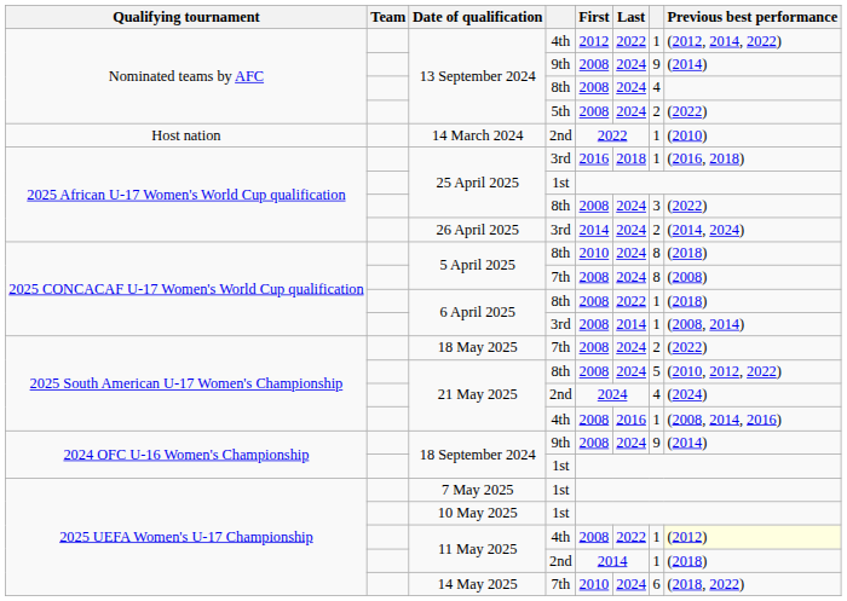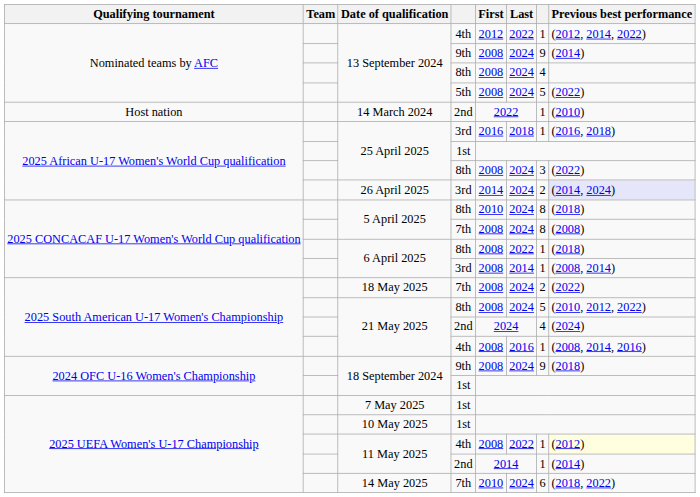13 September 2024 / 5th | column 7: 2 -> 5
26 April 2025 | Previous best performance: no background -> lavender background
18 September 2024 / 9th | Previous best performance: (2014) -> (2018)
11 May 2025 / 2nd | Previous best performance: (2018) -> (2014)
